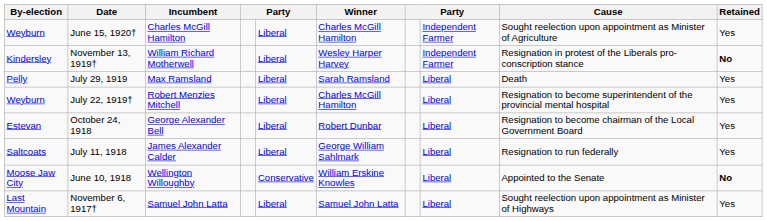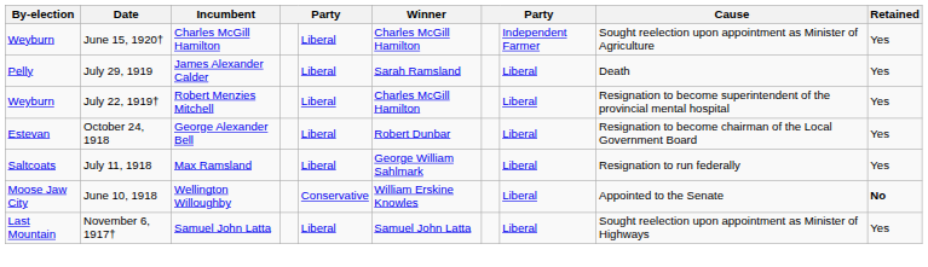- row: Kindersley | November 13, 1919† | William Richard Motherwell | Liberal | Wesley Harper Harvey | Independent Farmer | Resignation in protest of the Liberals pro-conscription stance | No
July 29, 1919 | Incumbent: Max Ramsland -> James Alexander Calder
July 11, 1918 | Incumbent: James Alexander Calder -> Max Ramsland
